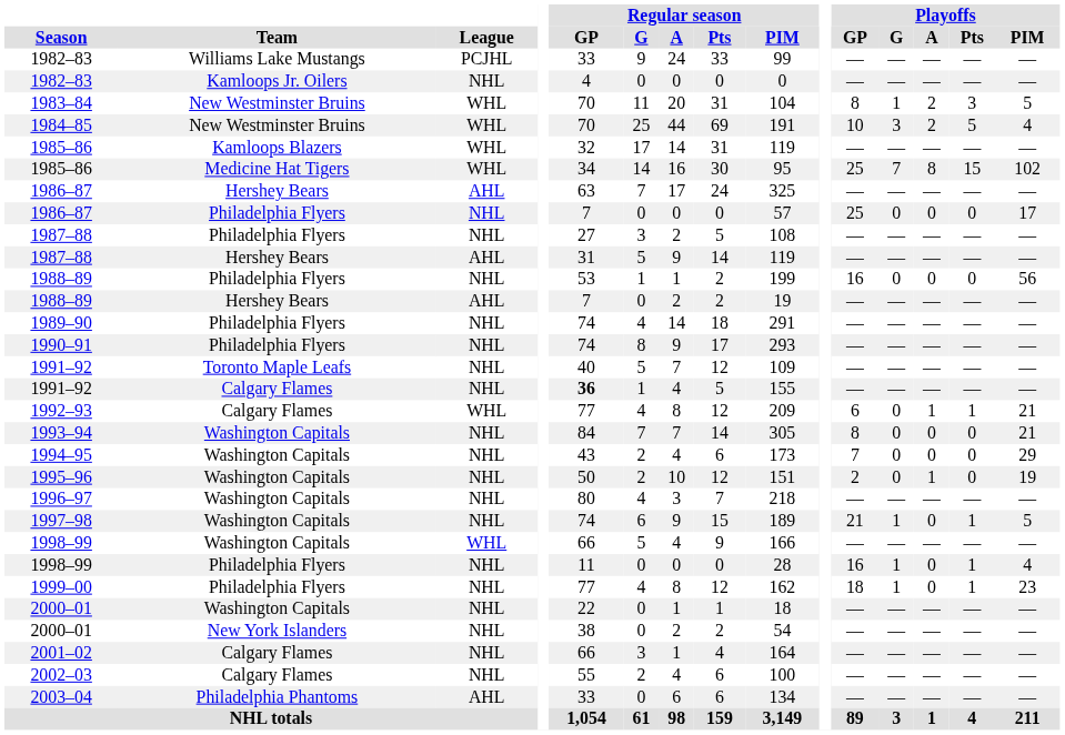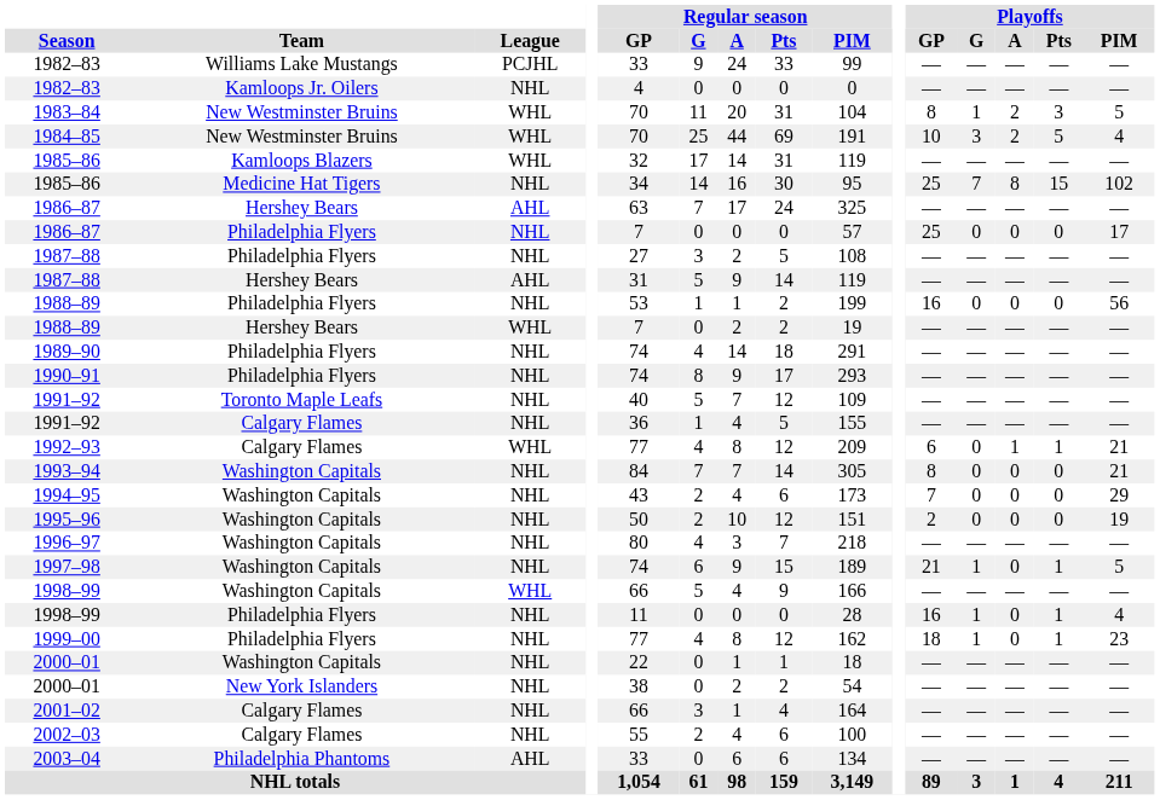1985–86 / Medicine Hat Tigers | League: WHL -> NHL
1988–89 / Hershey Bears | League: AHL -> WHL
1991–92 / Calgary Flames | Regular season / GP: bold -> normal
1995–96 | Playoffs / A: 1 -> 0
